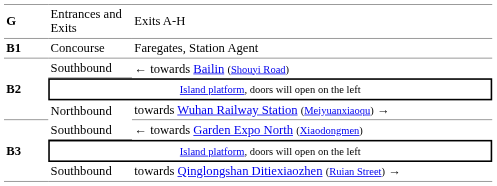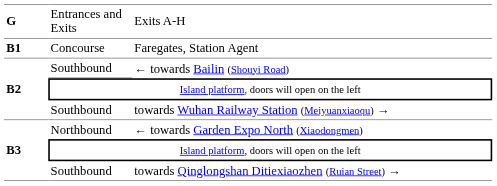towards Wuhan Railway Station (Meiyuanxiaoqu) → | column 2: Northbound -> Southbound
← towards Garden Expo North (Xiaodongmen) | column 2: Southbound -> Northbound
